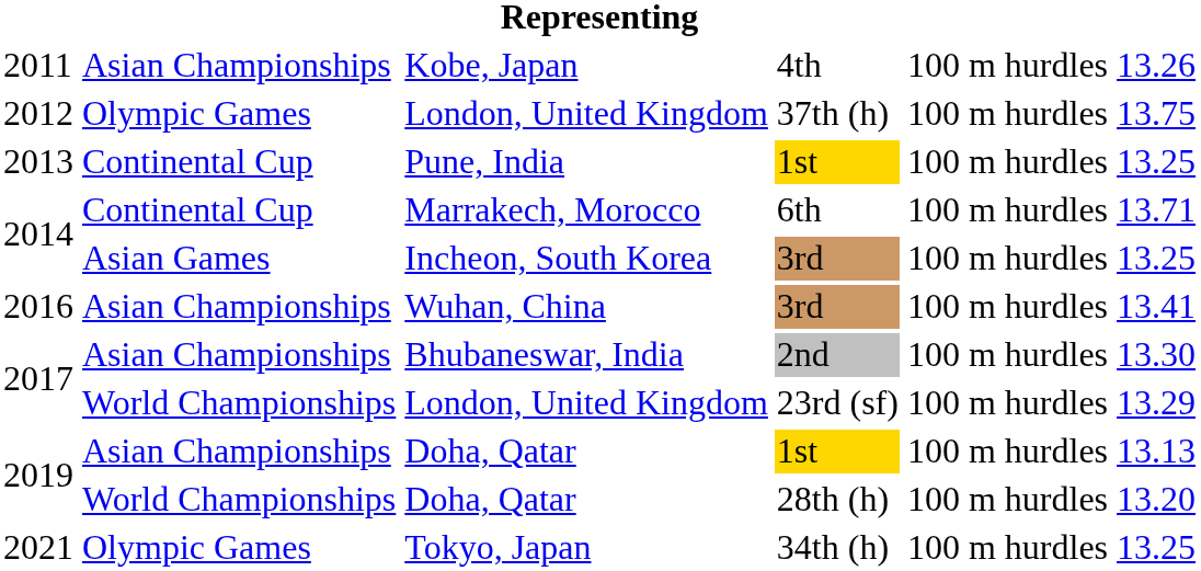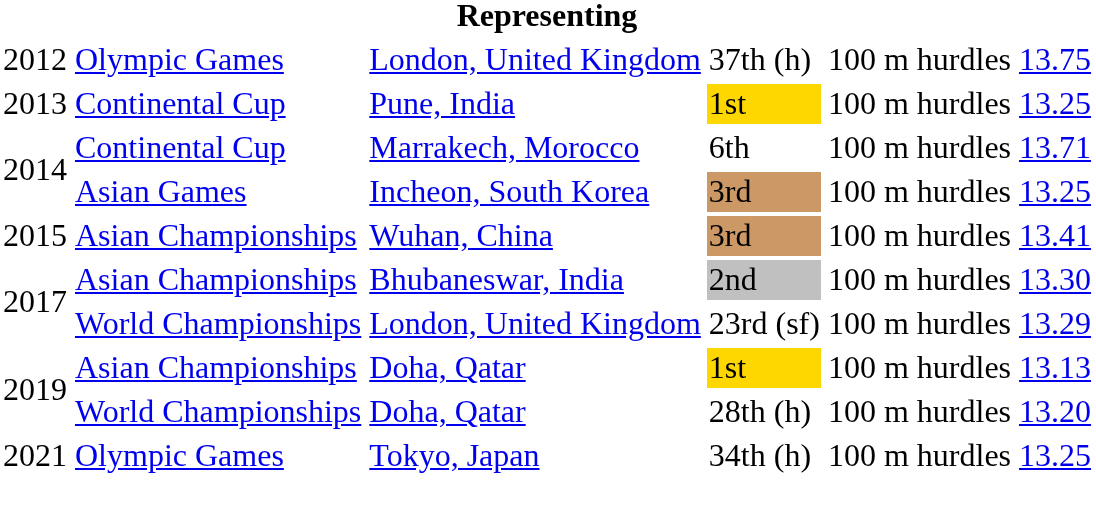- row: 2011 | Asian Championships | Kobe, Japan | 4th | 100 m hurdles | 13.26
Wuhan, China | column 1: 2016 -> 2015
